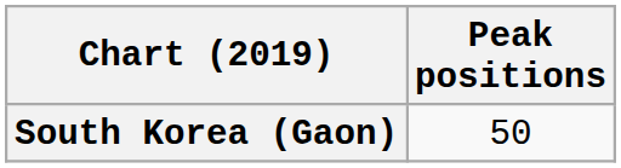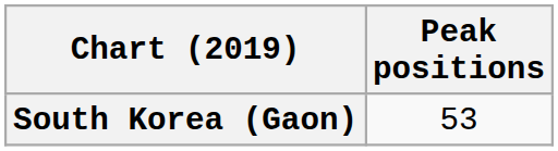South Korea (Gaon) | Peak positions: 50 -> 53
